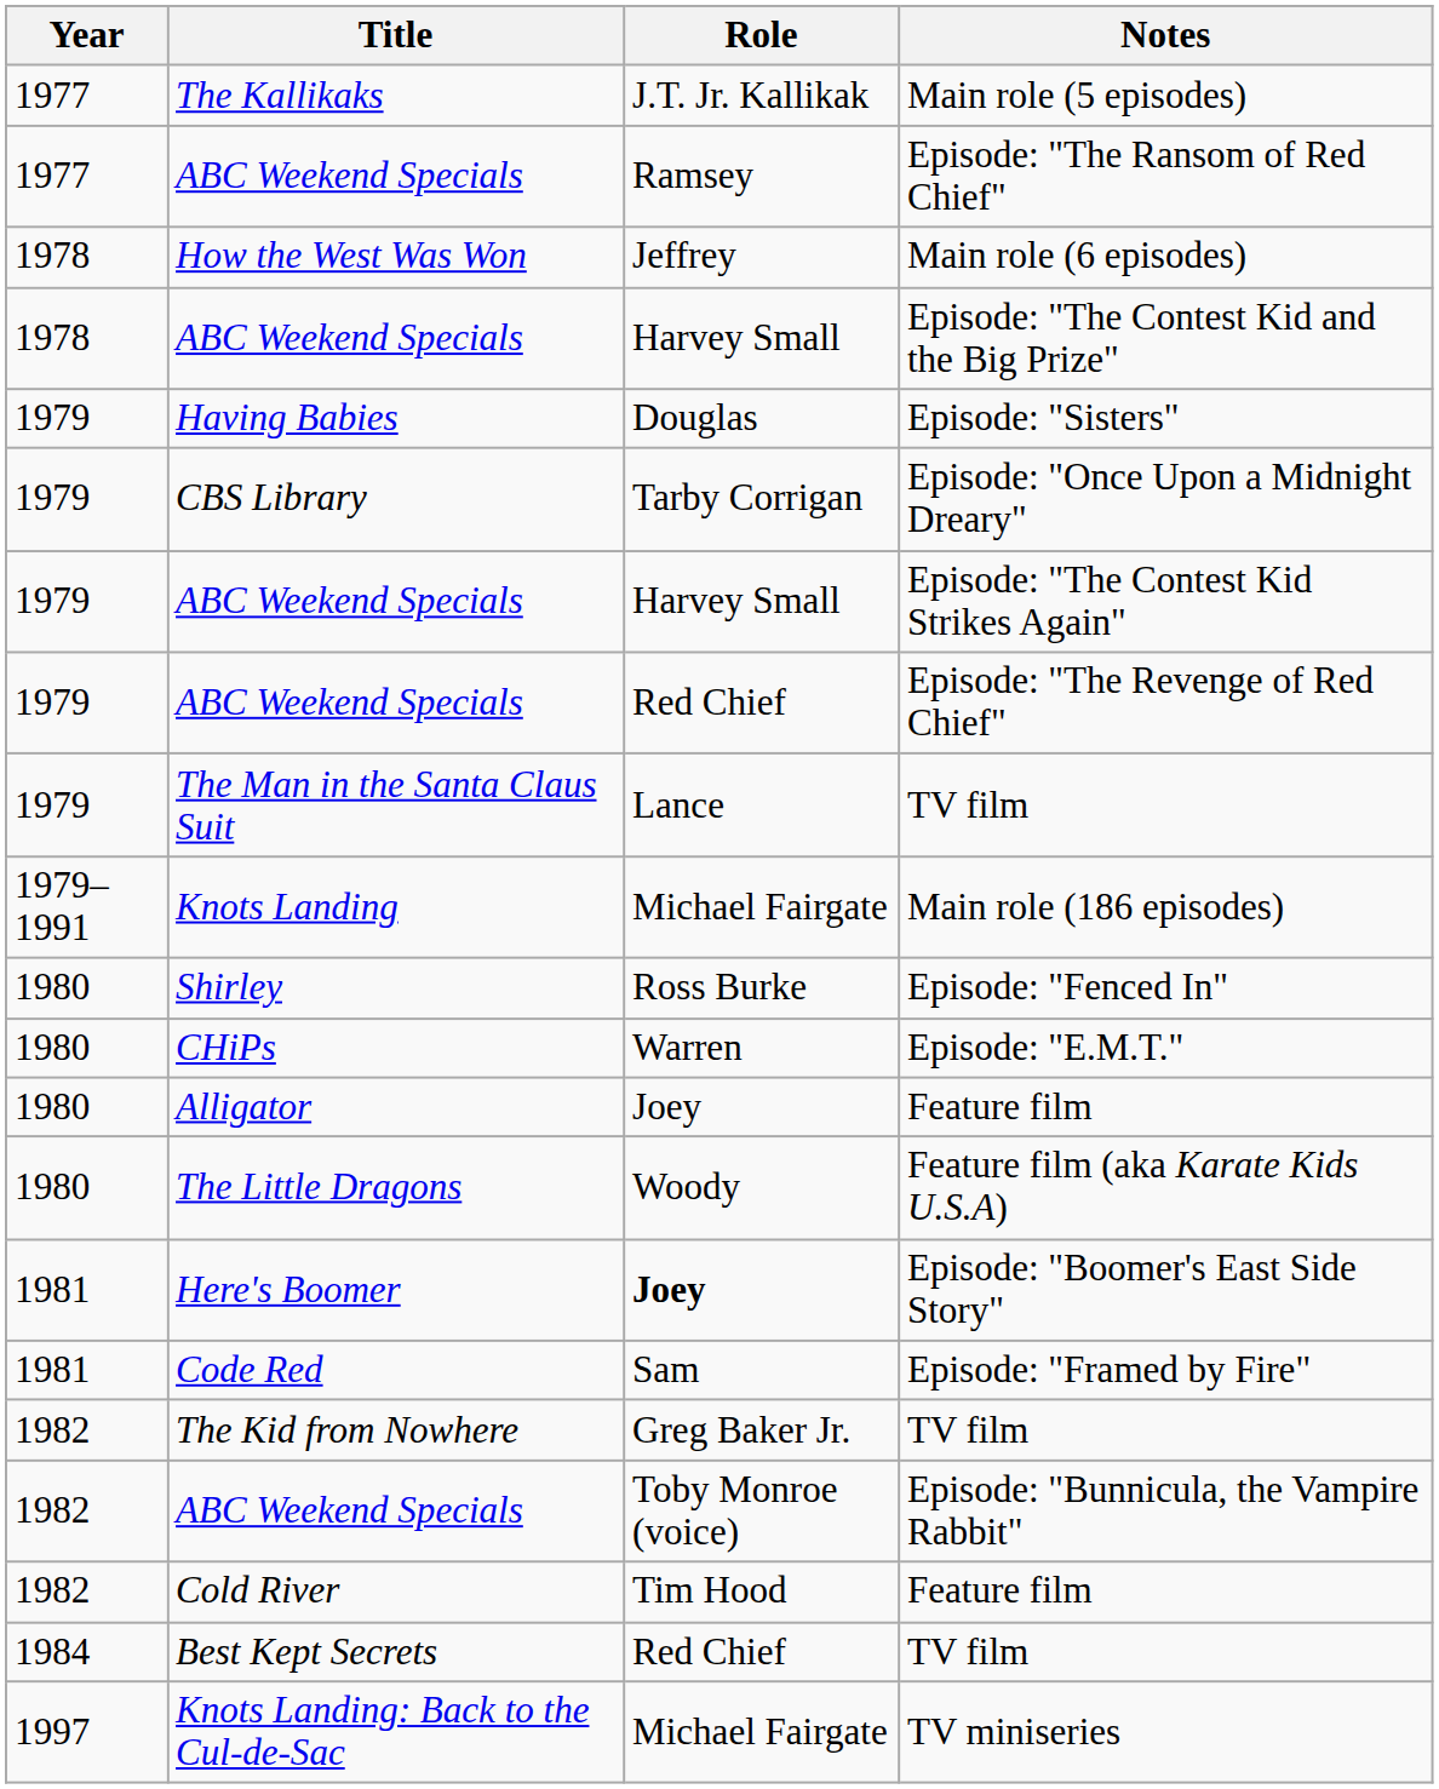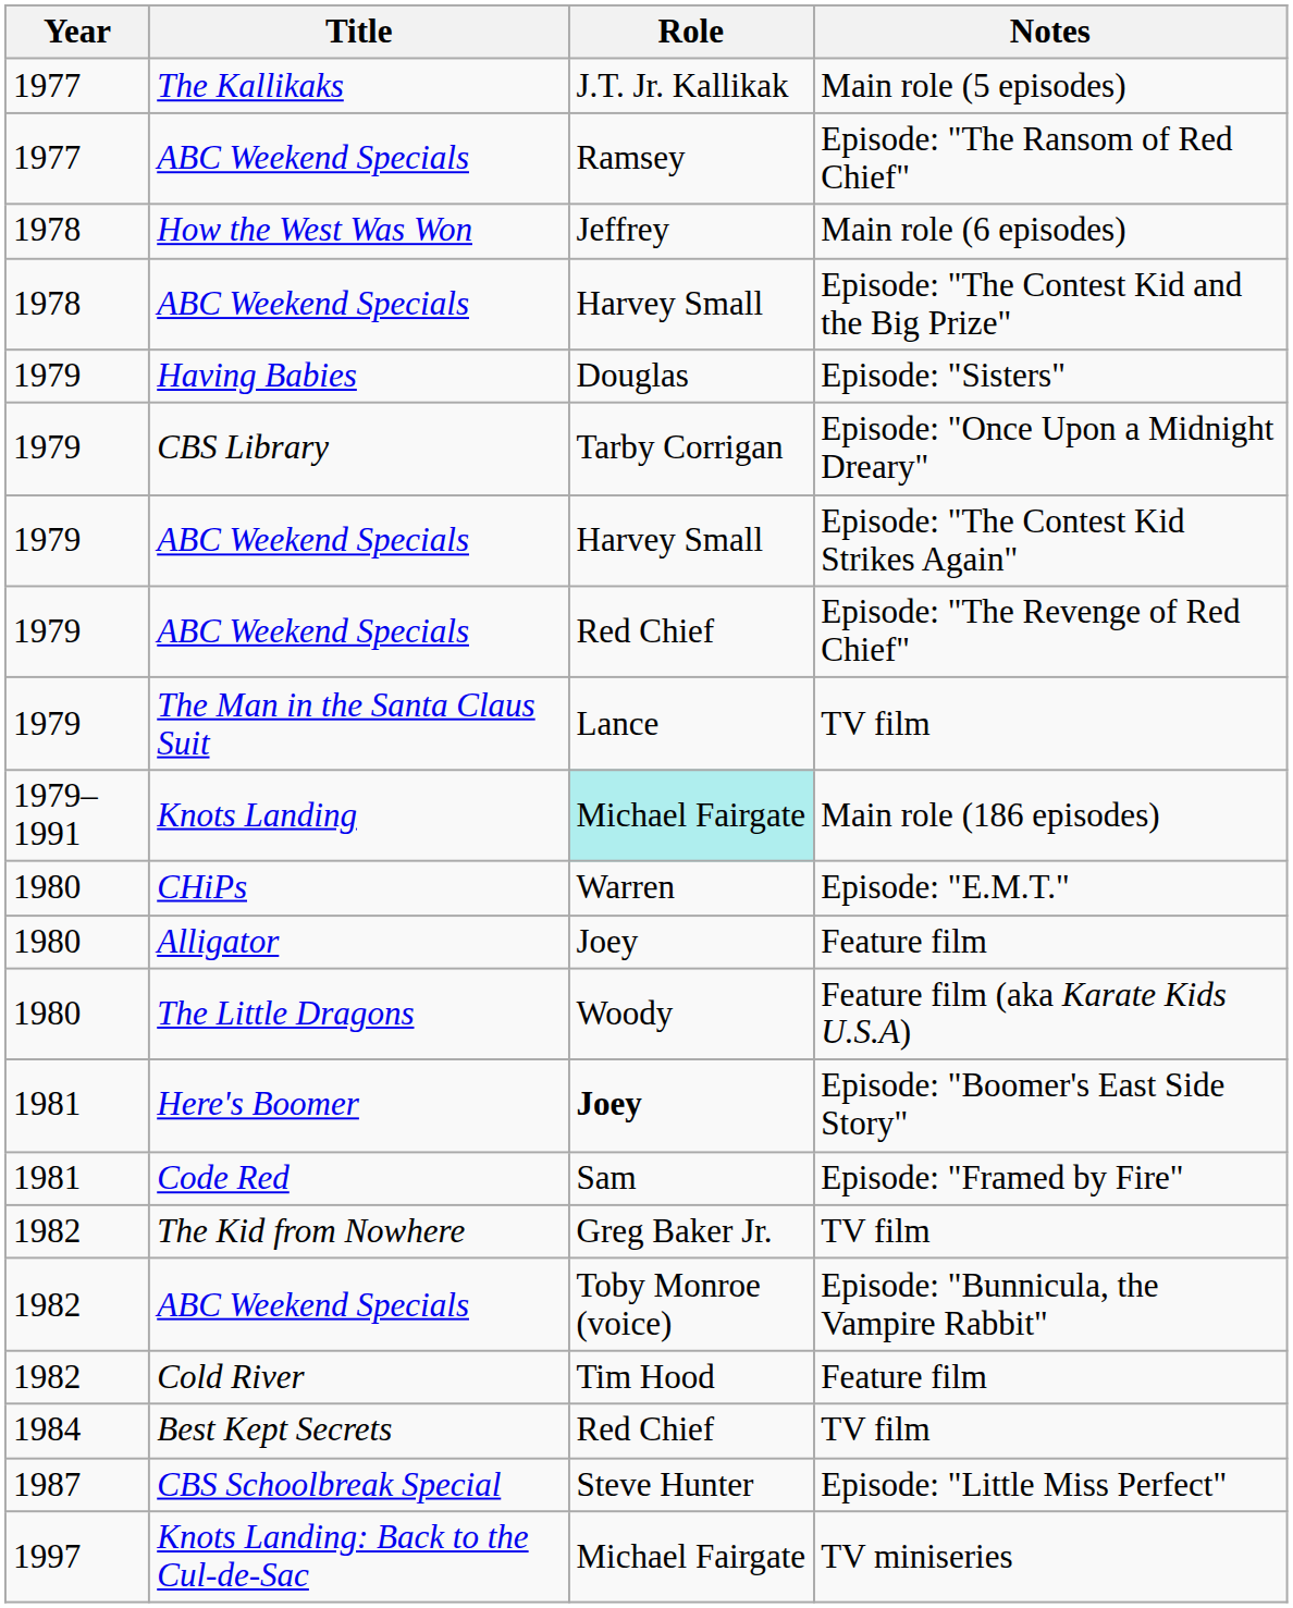Main role (186 episodes) | Role: no background -> paleturquoise background
- row: 1980 | Shirley | Ross Burke | Episode: "Fenced In"
+ row: 1987 | CBS Schoolbreak Special | Steve Hunter | Episode: "Little Miss Perfect"
